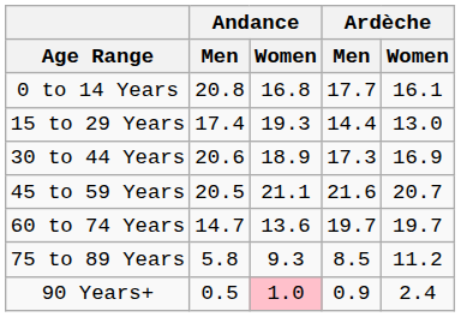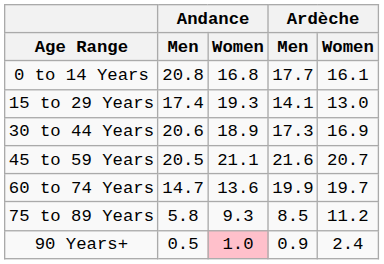15 to 29 Years | Ardèche / Men: 14.4 -> 14.1
60 to 74 Years | Ardèche / Men: 19.7 -> 19.9
